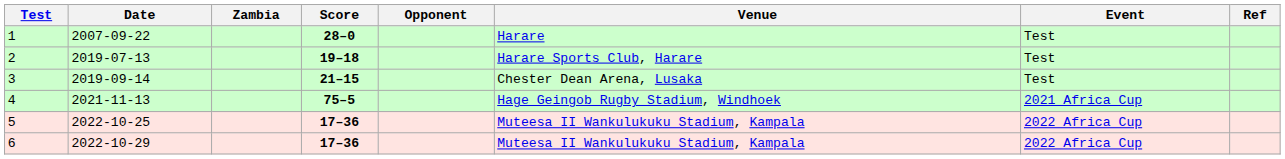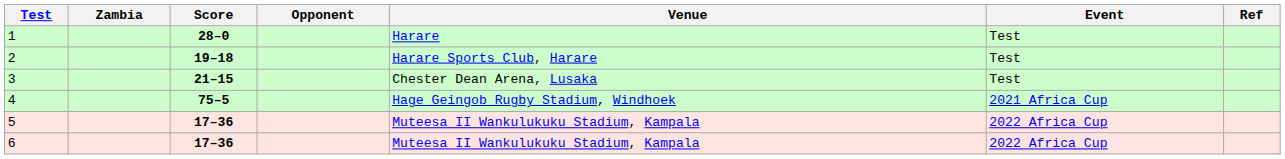- column: Date | 2007-09-22 | 2019-07-13 | 2019-09-14 | 2021-11-13 | 2022-10-25 | 2022-10-29
